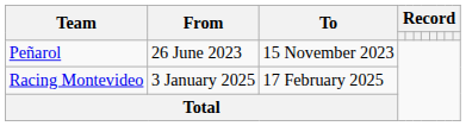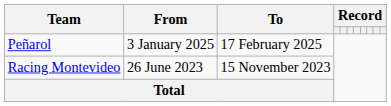Peñarol | From: 26 June 2023 -> 3 January 2025
Peñarol | To: 15 November 2023 -> 17 February 2025
Racing Montevideo | From: 3 January 2025 -> 26 June 2023
Racing Montevideo | To: 17 February 2025 -> 15 November 2023
